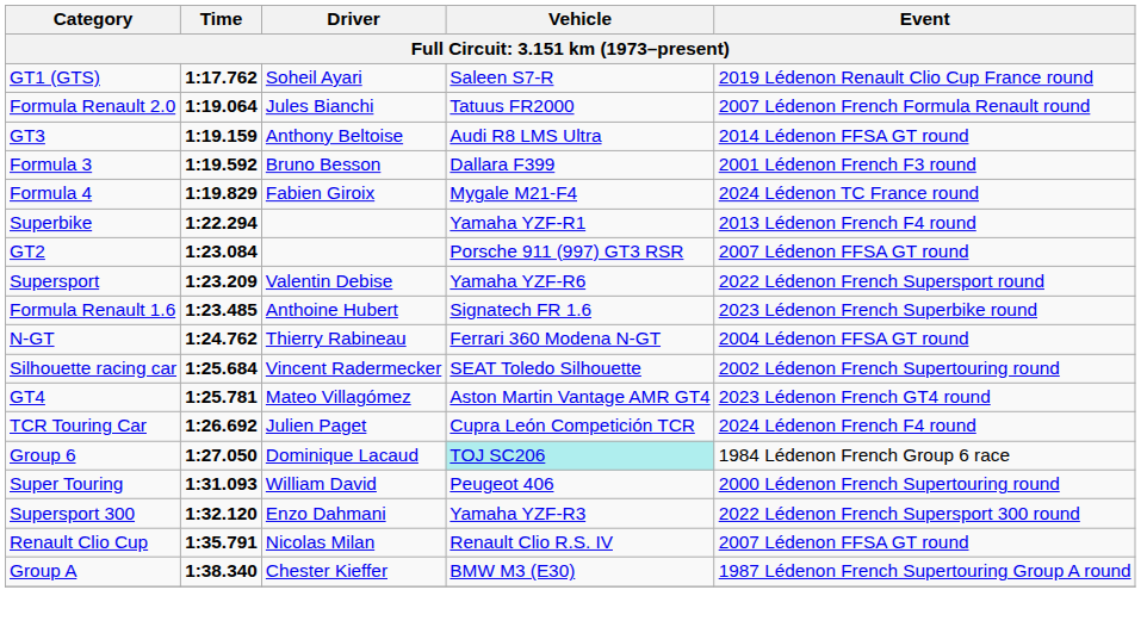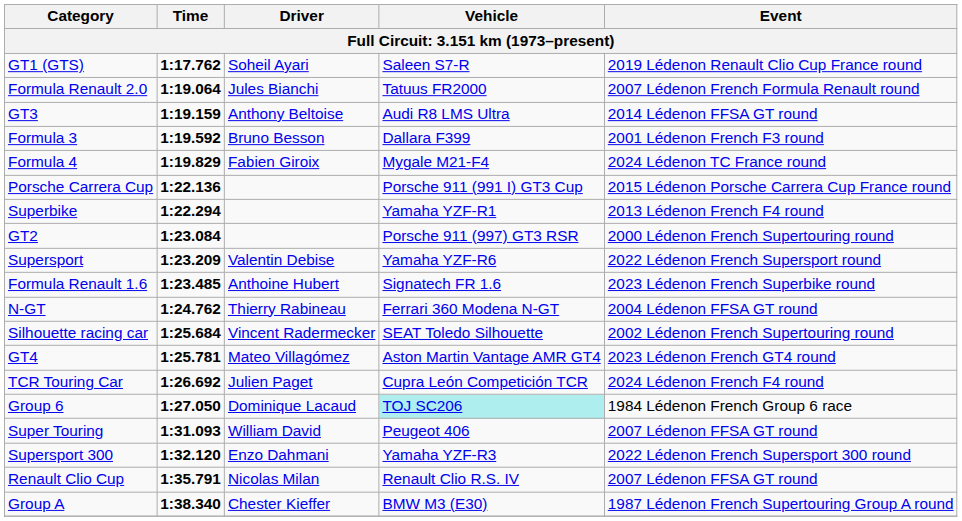+ row: Porsche Carrera Cup | 1:22.136 | Porsche 911 (991 I) GT3 Cup | 2015 Lédenon Porsche Carrera Cup France round
GT2 | Event: 2007 Lédenon FFSA GT round -> 2000 Lédenon French Supertouring round
Super Touring | Event: 2000 Lédenon French Supertouring round -> 2007 Lédenon FFSA GT round
